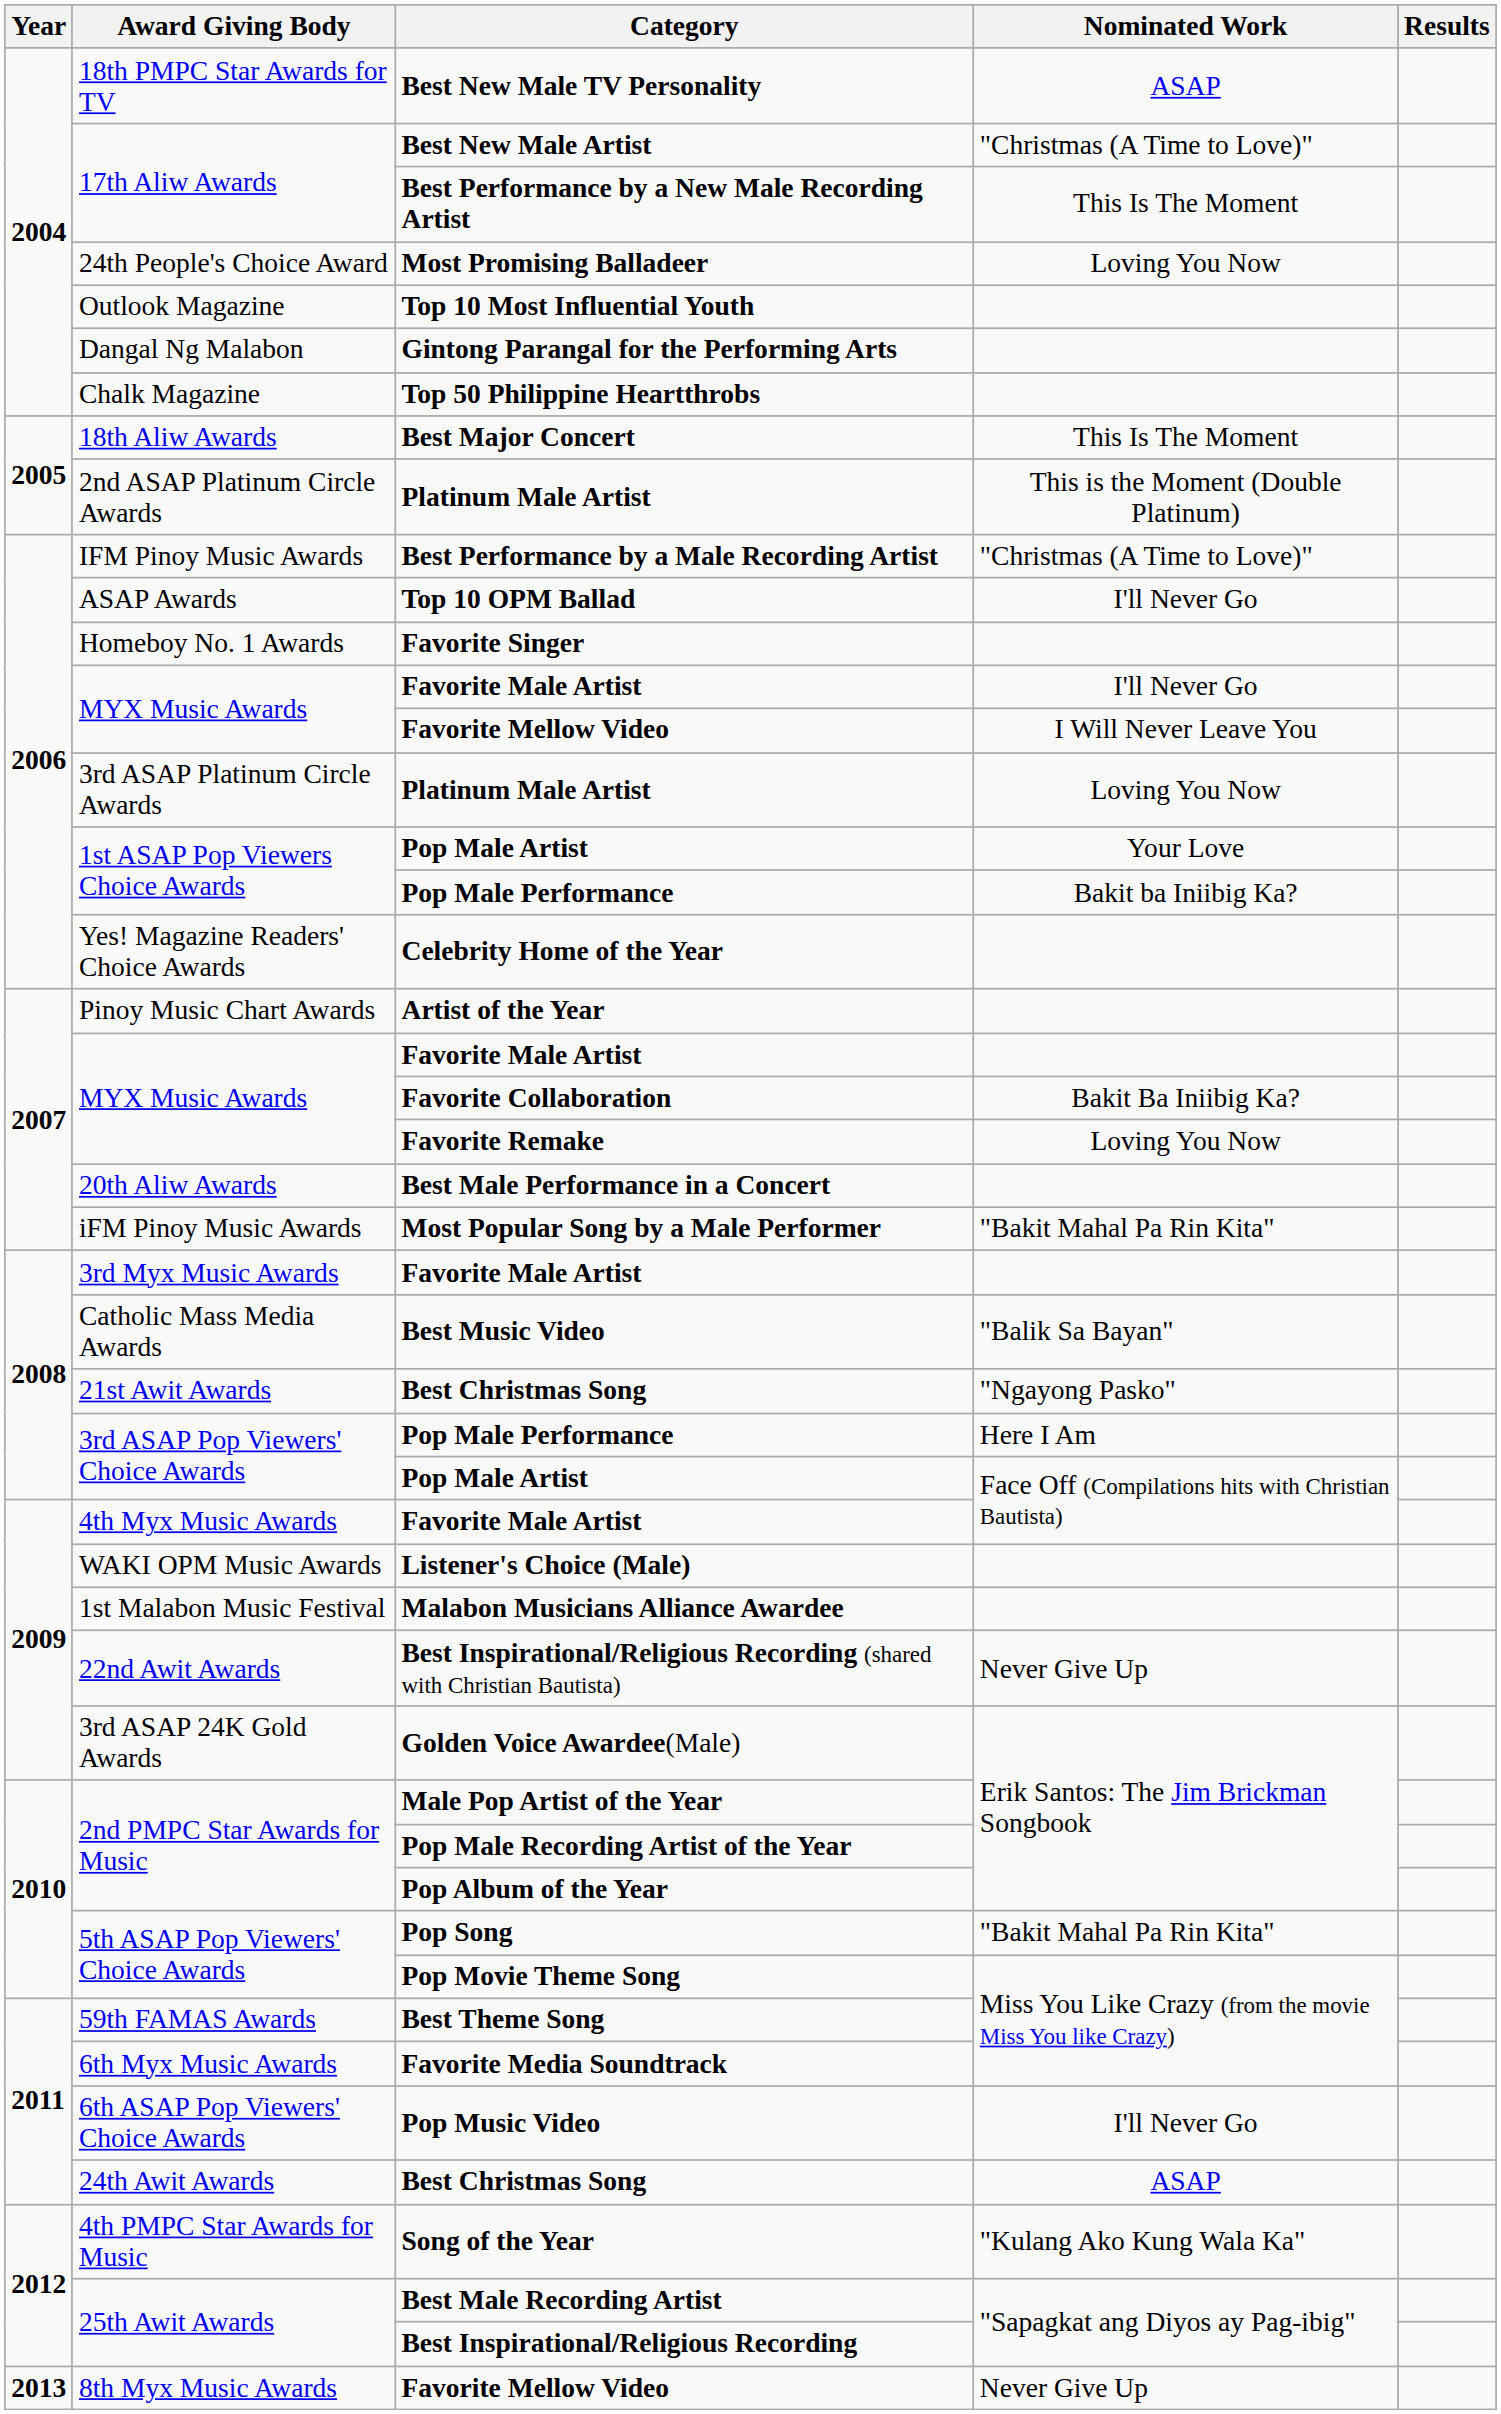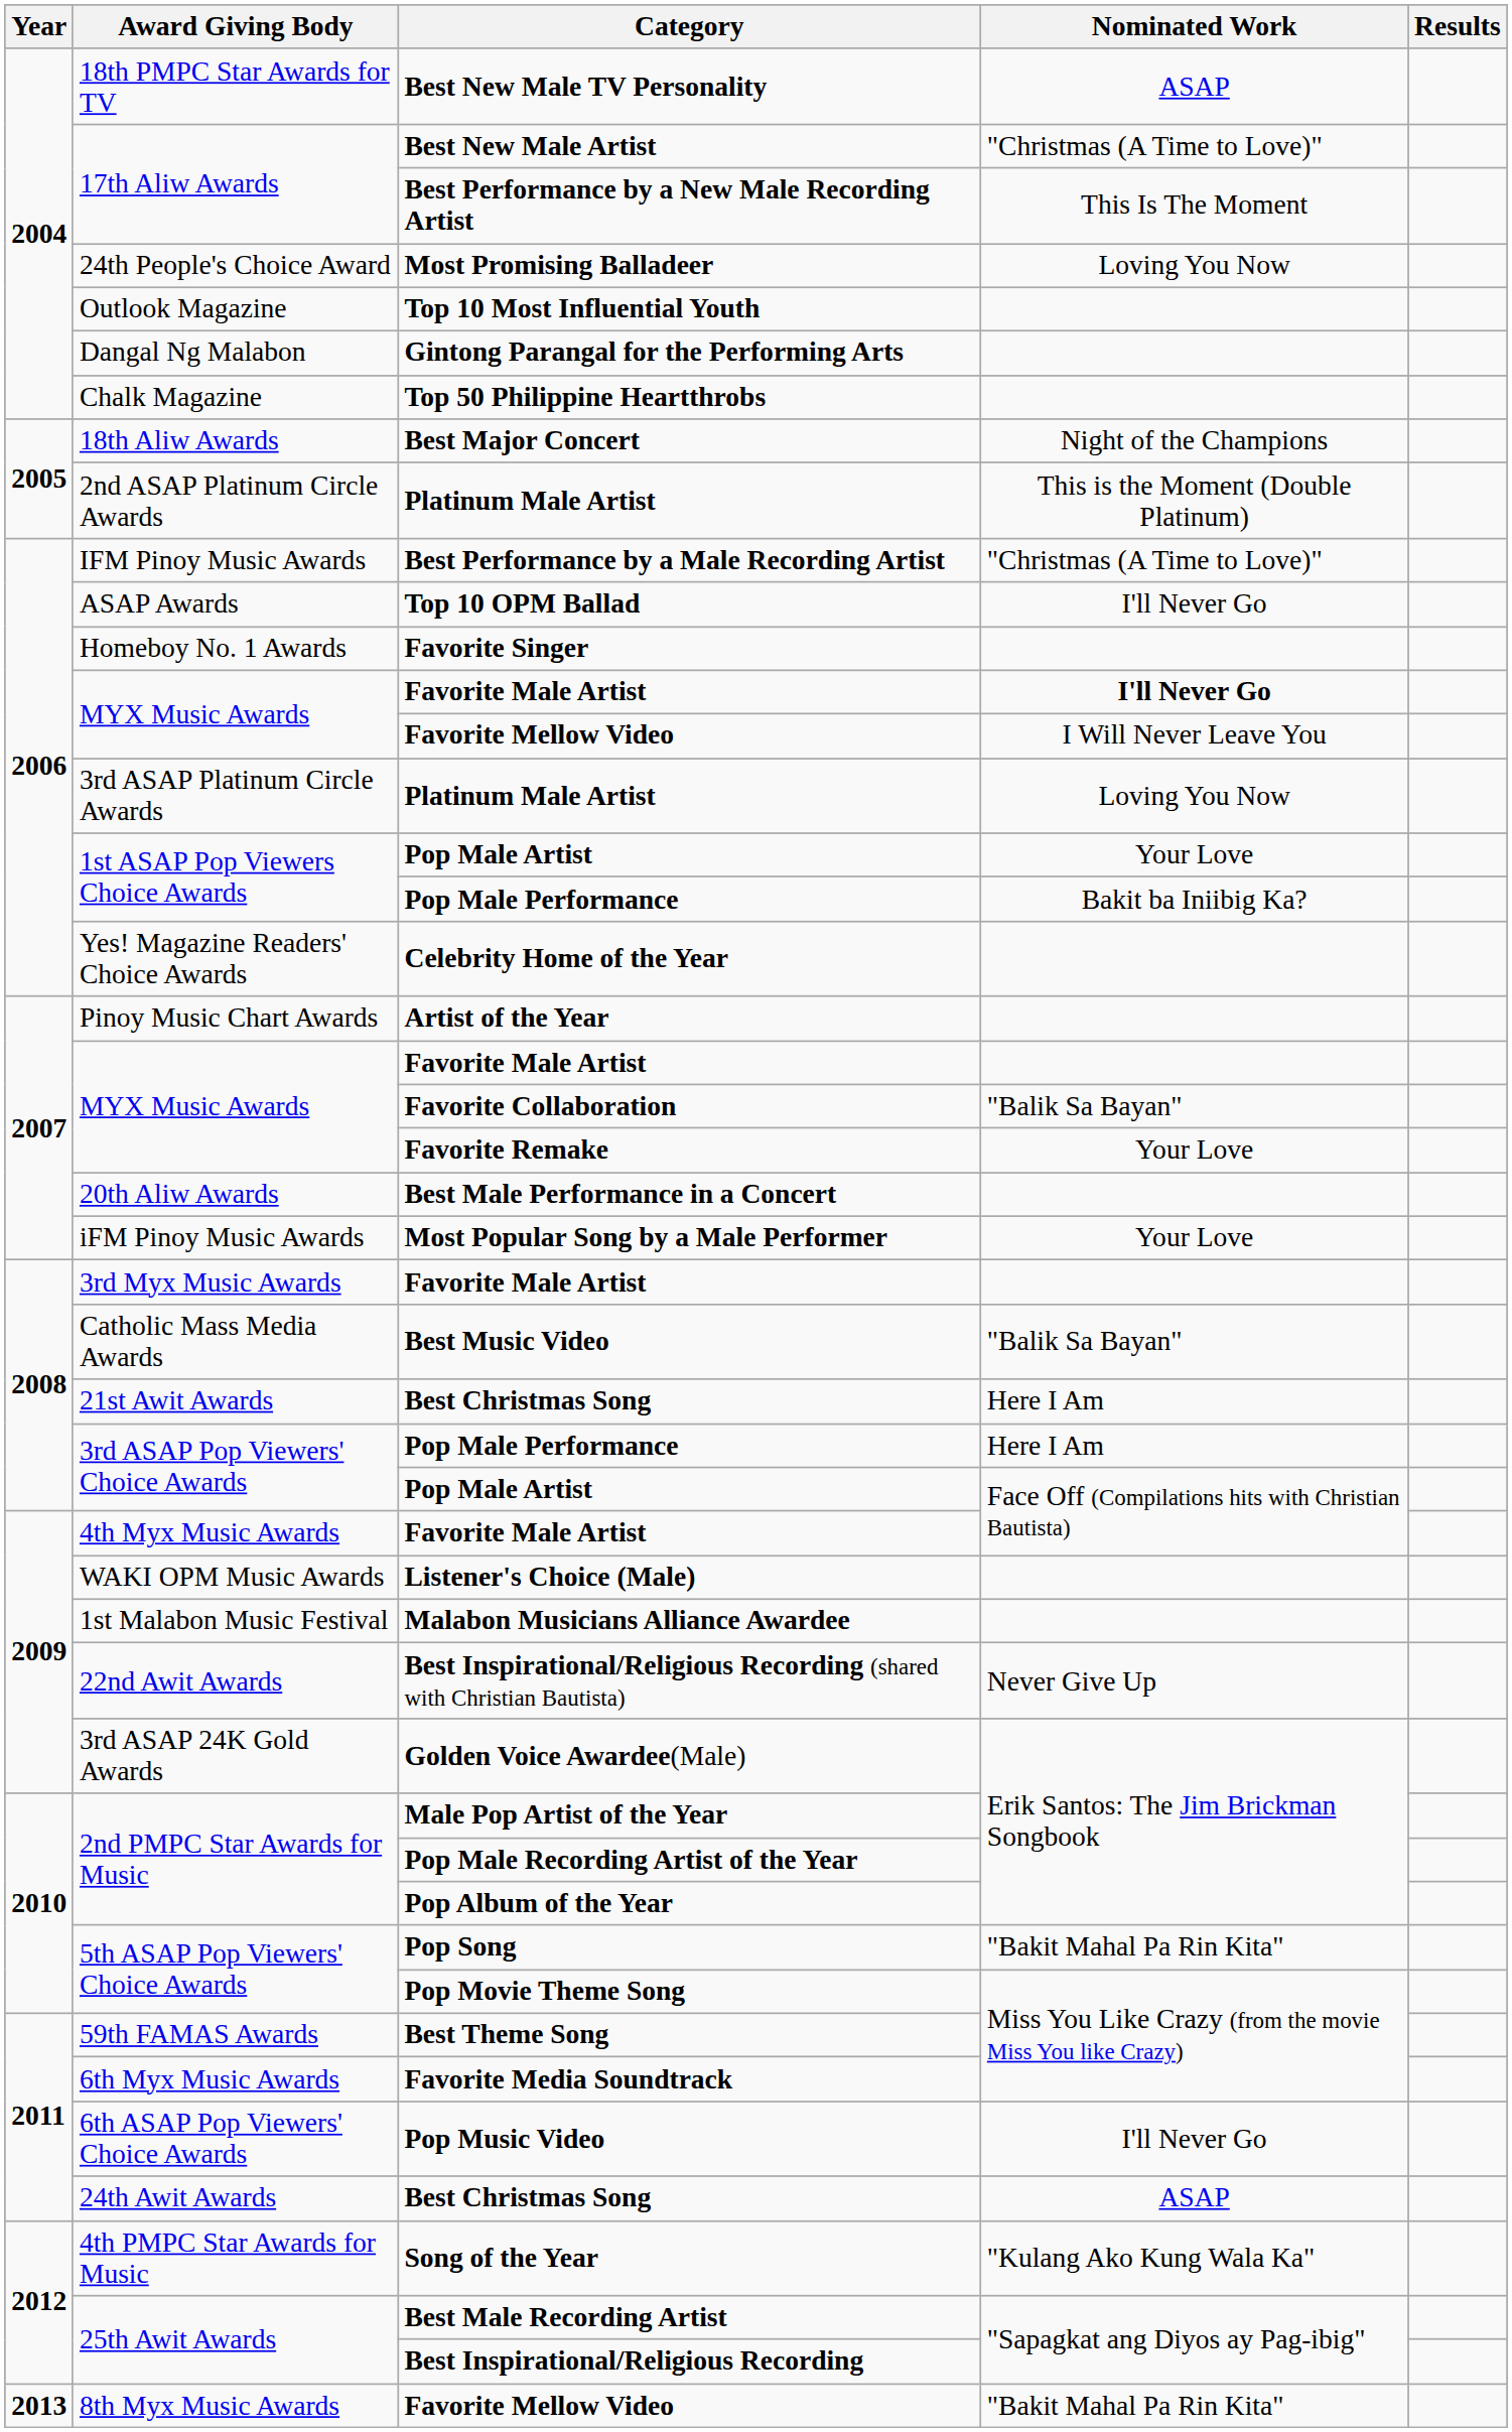Best Major Concert | Nominated Work: This Is The Moment -> Night of the Champions
2006 / Favorite Male Artist | Nominated Work: normal -> bold
Favorite Collaboration | Nominated Work: Bakit Ba Iniibig Ka? -> "Balik Sa Bayan"
Favorite Remake | Nominated Work: Loving You Now -> Your Love
Most Popular Song by a Male Performer | Nominated Work: "Bakit Mahal Pa Rin Kita" -> Your Love
2008 / Best Christmas Song | Nominated Work: "Ngayong Pasko" -> Here I Am
2013 / Favorite Mellow Video | Nominated Work: Never Give Up -> "Bakit Mahal Pa Rin Kita"
